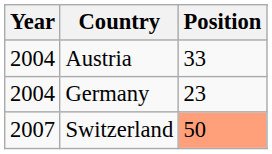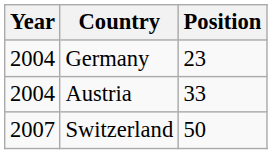rows swapped: Germany <-> Austria
Switzerland | Position: lightsalmon background -> no background
